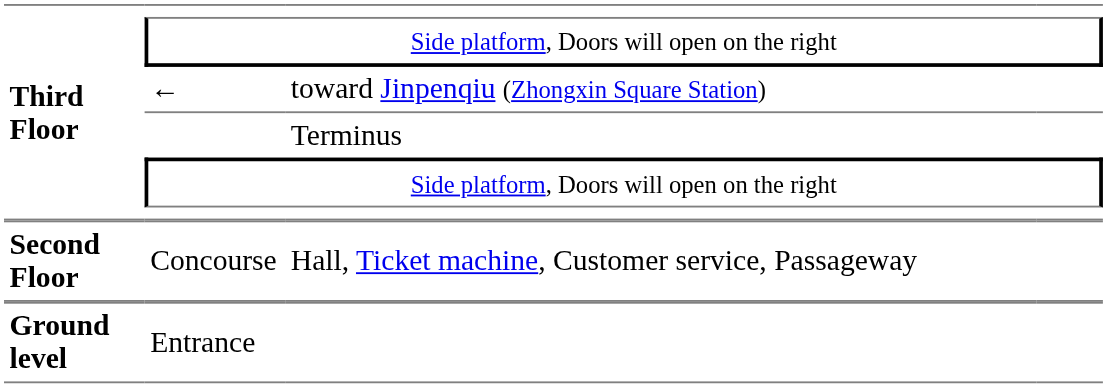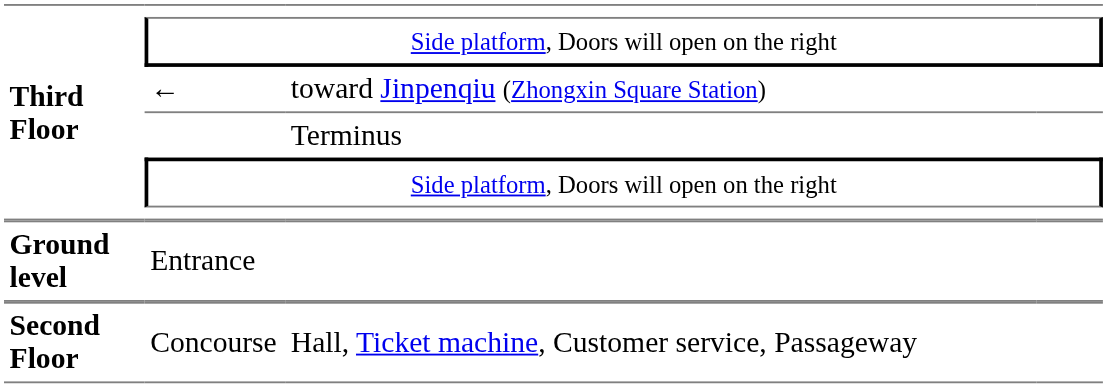rows swapped: Concourse <-> Entrance
